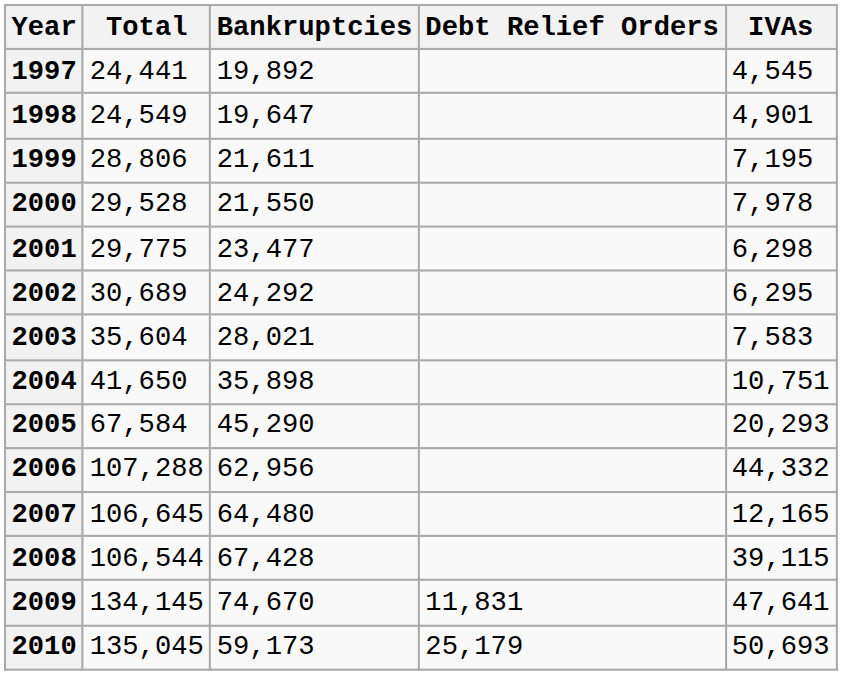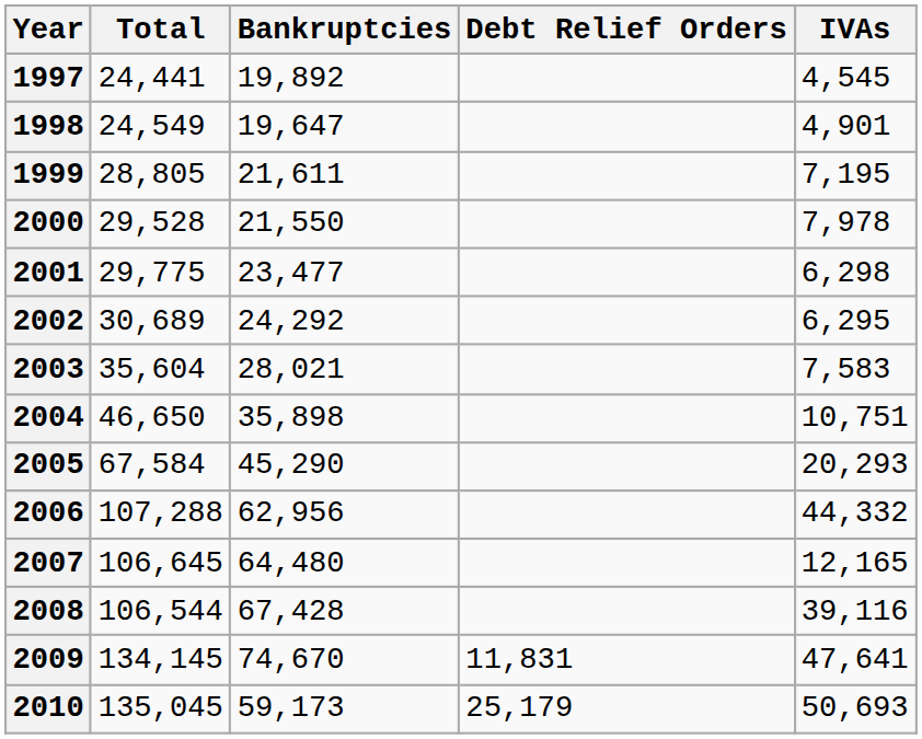1999 | Total: 28,806 -> 28,805
2004 | Total: 41,650 -> 46,650
2008 | IVAs: 39,115 -> 39,116
